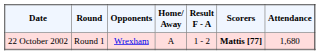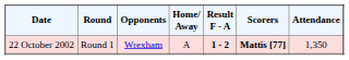22 October 2002 | Result F - A: normal -> bold
22 October 2002 | Attendance: 1,680 -> 1,350
